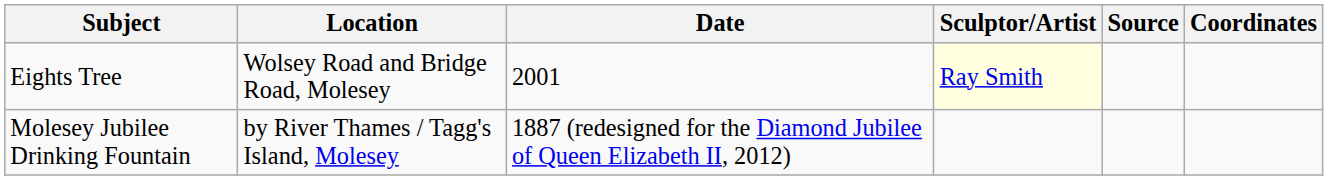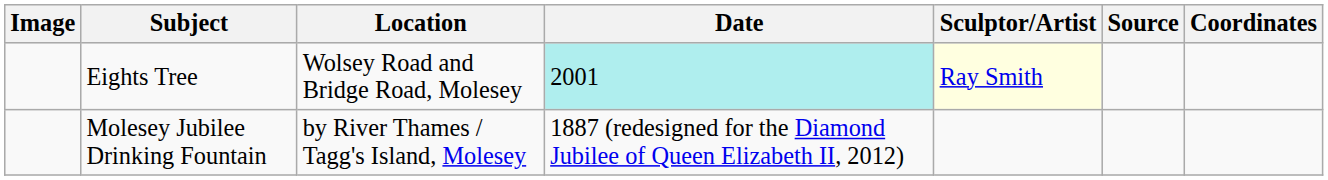+ column: Image
Eights Tree | Date: no background -> paleturquoise background
